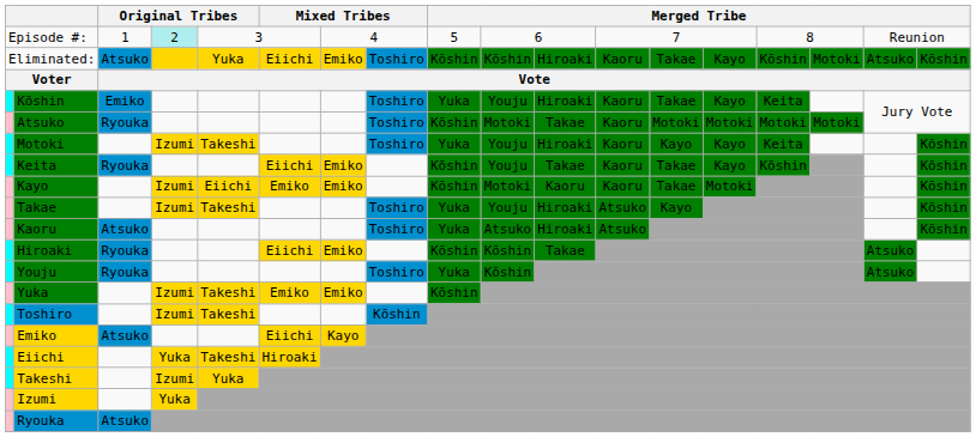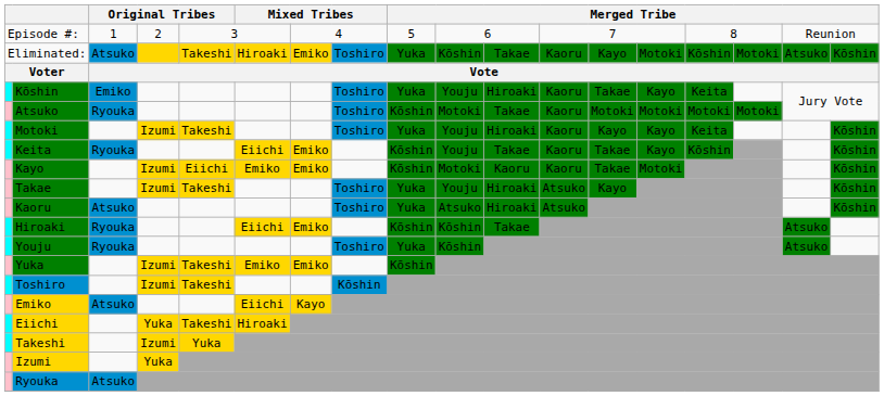Episode #: | column 4: paleturquoise background -> no background
Eliminated: | column 5: Yuka -> Takeshi
Eliminated: | column 6: Eiichi -> Hiroaki
Eliminated: | column 9: Kōshin -> Yuka
Eliminated: | column 11: Hiroaki -> Takae
Eliminated: | column 13: Takae -> Kayo
Eliminated: | column 14: Kayo -> Motoki
